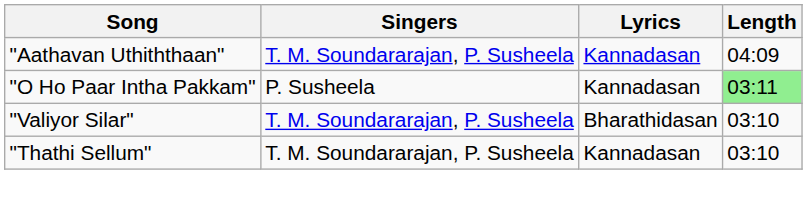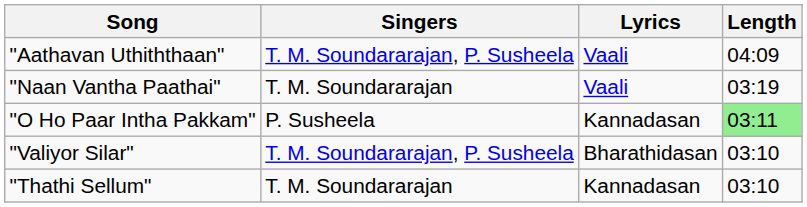"Aathavan Uthiththaan" | Lyrics: Kannadasan -> Vaali
+ row: "Naan Vantha Paathai" | T. M. Soundararajan | Vaali | 03:19
"Thathi Sellum" | Singers: T. M. Soundararajan, P. Susheela -> T. M. Soundararajan
